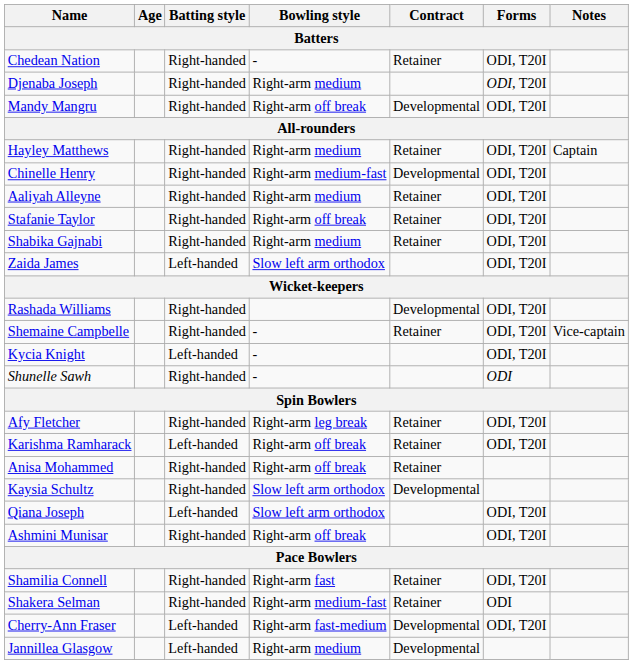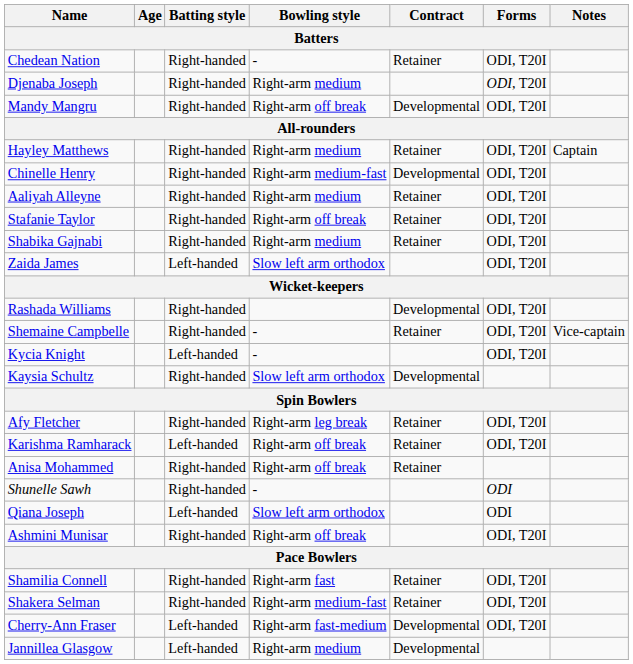rows swapped: Shunelle Sawh <-> Kaysia Schultz
Qiana Joseph | Forms: ODI, T20I -> ODI
Shakera Selman | Forms: ODI -> ODI, T20I
